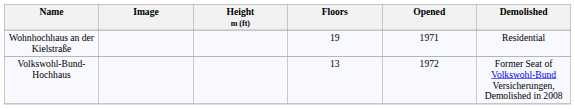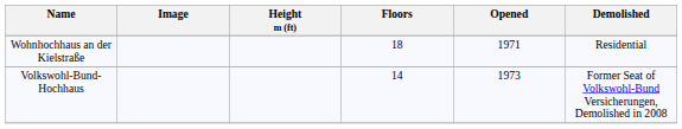Wohnhochhaus an der Kielstraße | Floors: 19 -> 18
Volkswohl-Bund-Hochhaus | Floors: 13 -> 14
Volkswohl-Bund-Hochhaus | Opened: 1972 -> 1973
